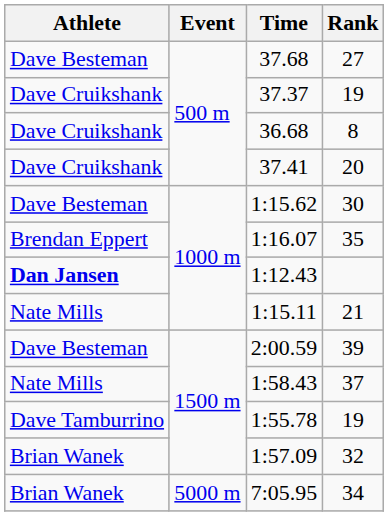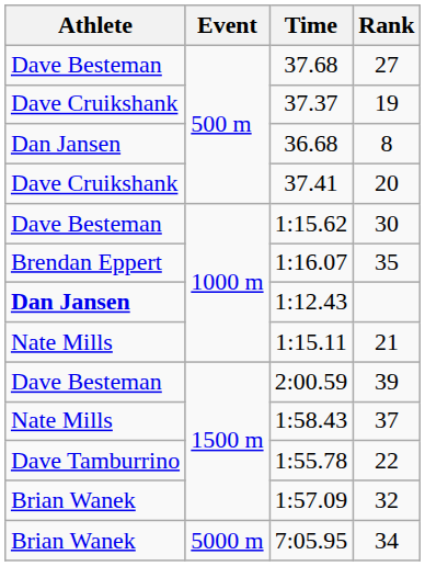36.68 | Athlete: Dave Cruikshank -> Dan Jansen
1:55.78 | Rank: 19 -> 22
